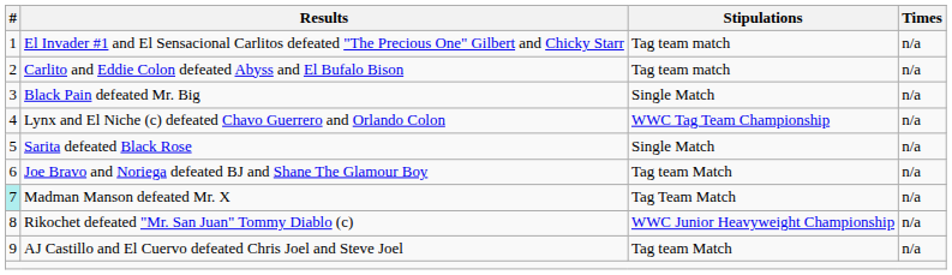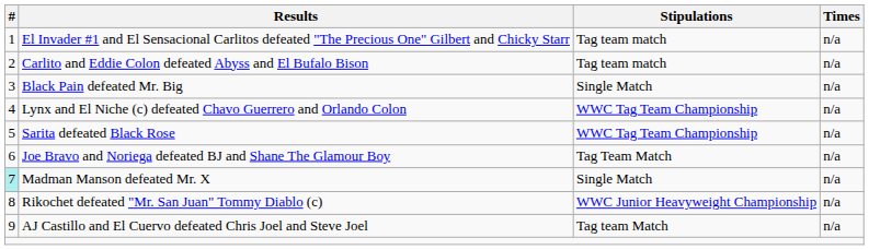Sarita defeated Black Rose | Stipulations: Single Match -> WWC Tag Team Championship
Joe Bravo and Noriega defeated BJ and Shane The Glamour Boy | Stipulations: Tag team Match -> Tag Team Match
Madman Manson defeated Mr. X | Stipulations: Tag Team Match -> Single Match
